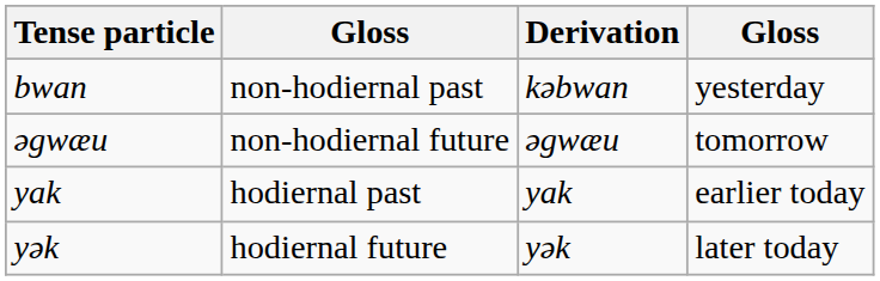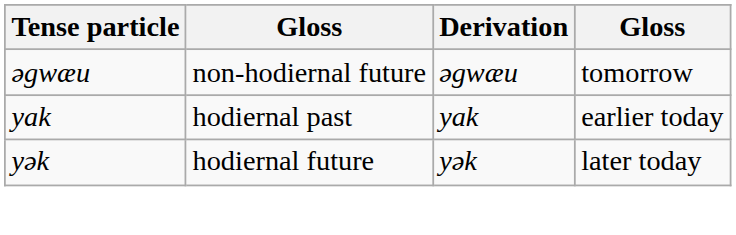- row: bwan | non-hodiernal past | kəbwan | yesterday
